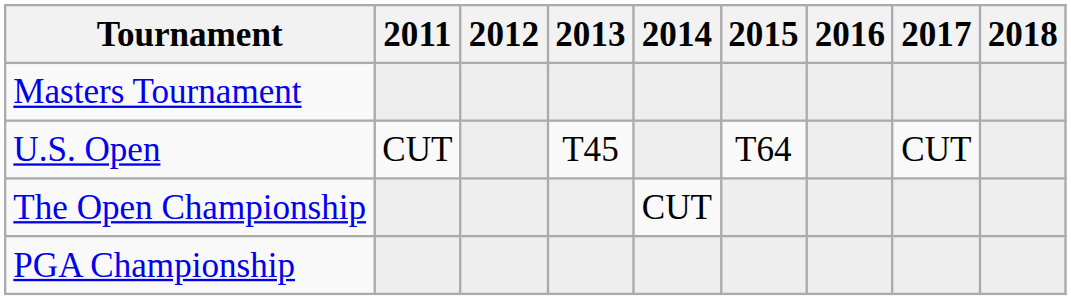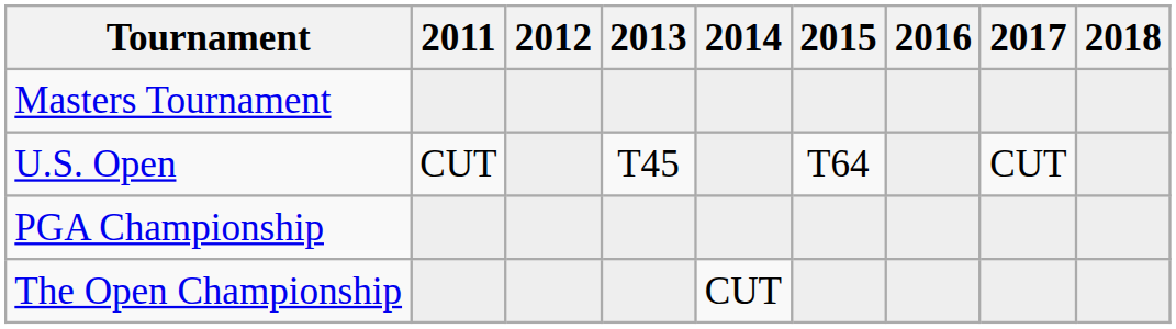rows swapped: The Open Championship <-> PGA Championship
